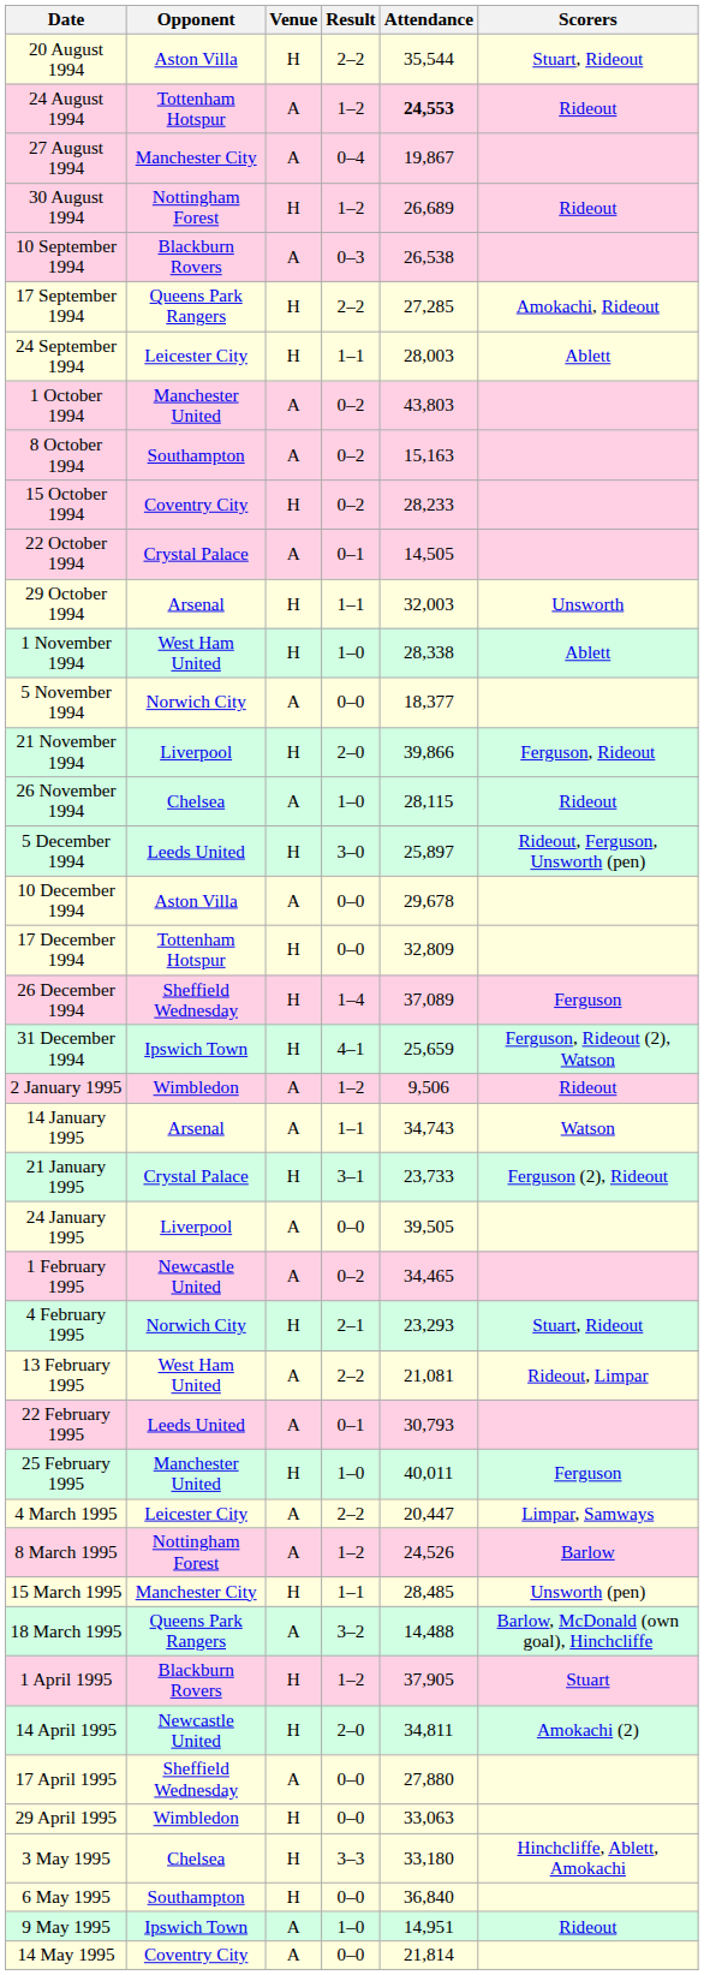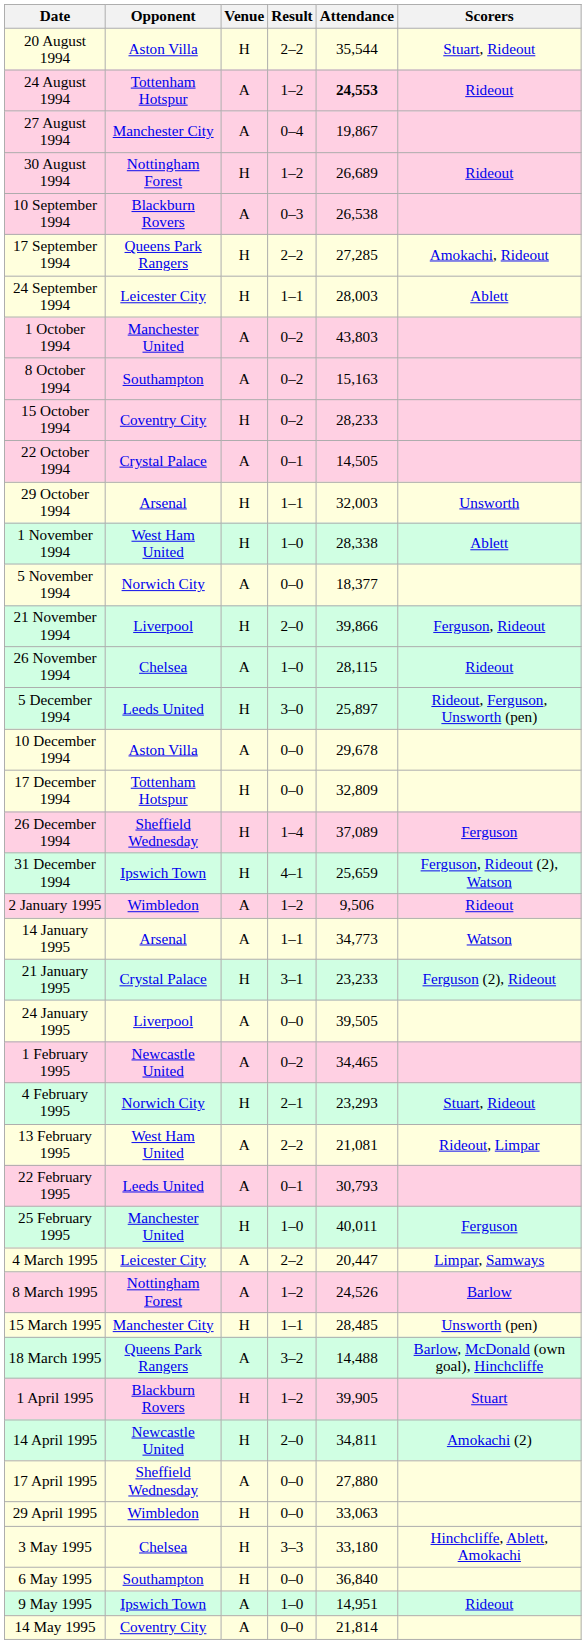14 January 1995 | Attendance: 34,743 -> 34,773
21 January 1995 | Attendance: 23,733 -> 23,233
1 April 1995 | Attendance: 37,905 -> 39,905
